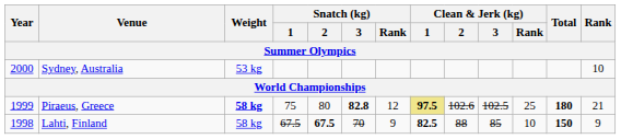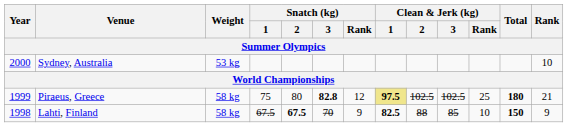Piraeus, Greece | Weight: bold -> normal
Piraeus, Greece | Clean & Jerk (kg) / 2: 102.6 -> 102.5
